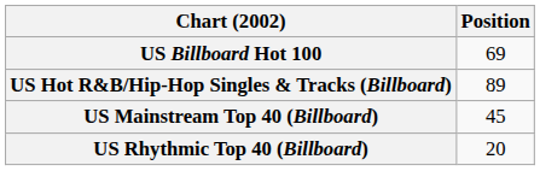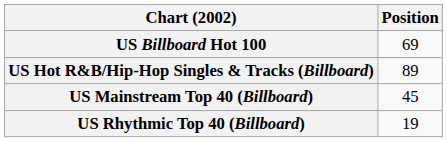US Rhythmic Top 40 (Billboard) | Position: 20 -> 19
